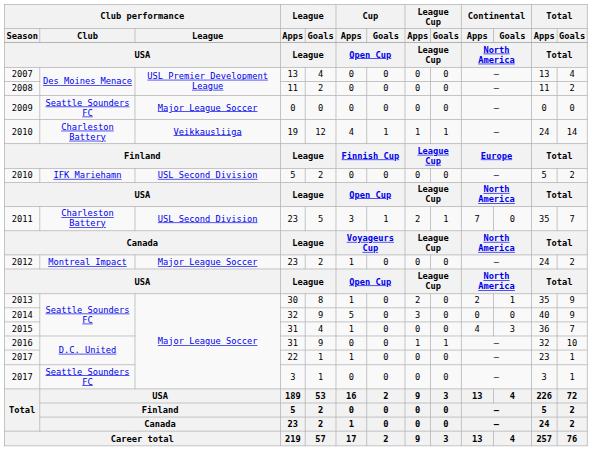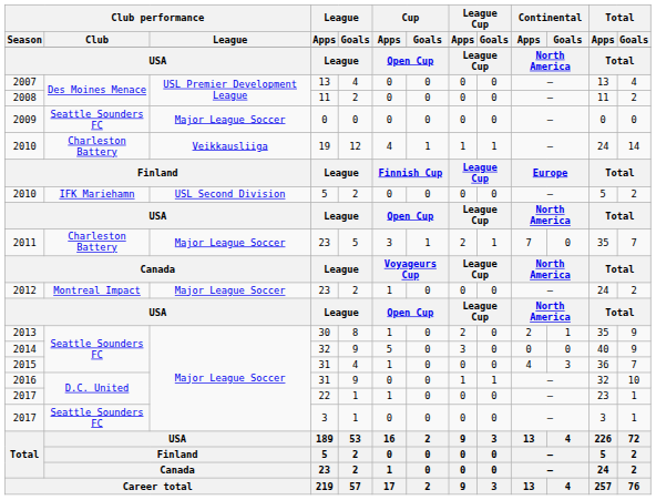2011 | Club performance / League: USL Second Division -> Major League Soccer
